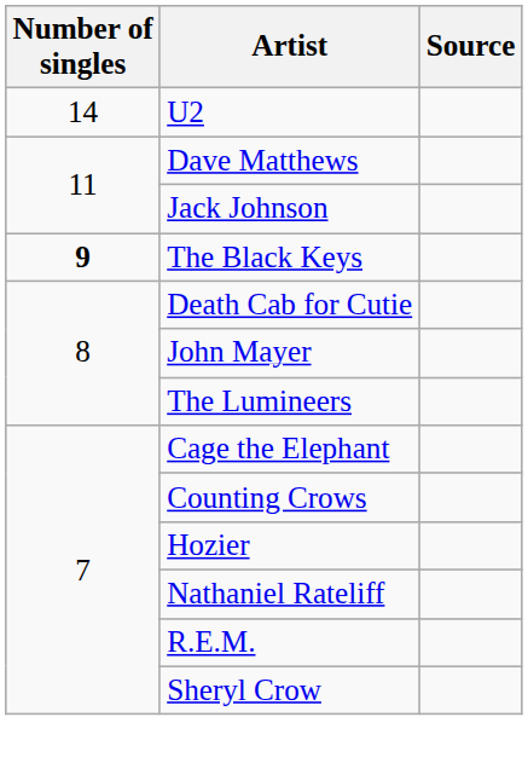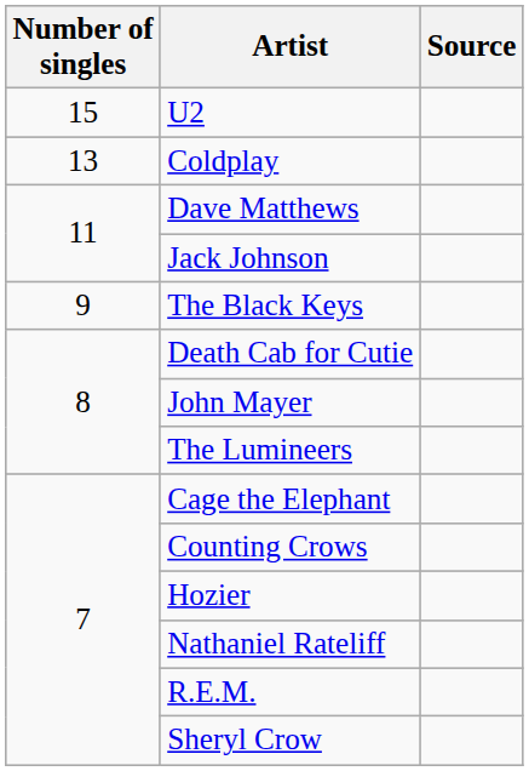U2 | Number of singles: 14 -> 15
+ row: 13 | Coldplay
The Black Keys | Number of singles: bold -> normal
